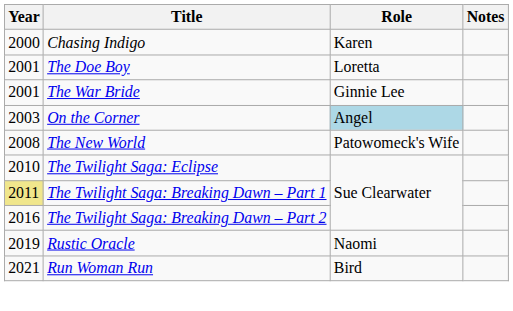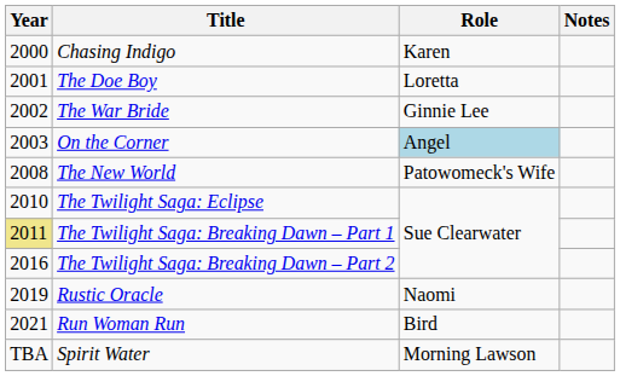The War Bride | Year: 2001 -> 2002
+ row: TBA | Spirit Water | Morning Lawson
